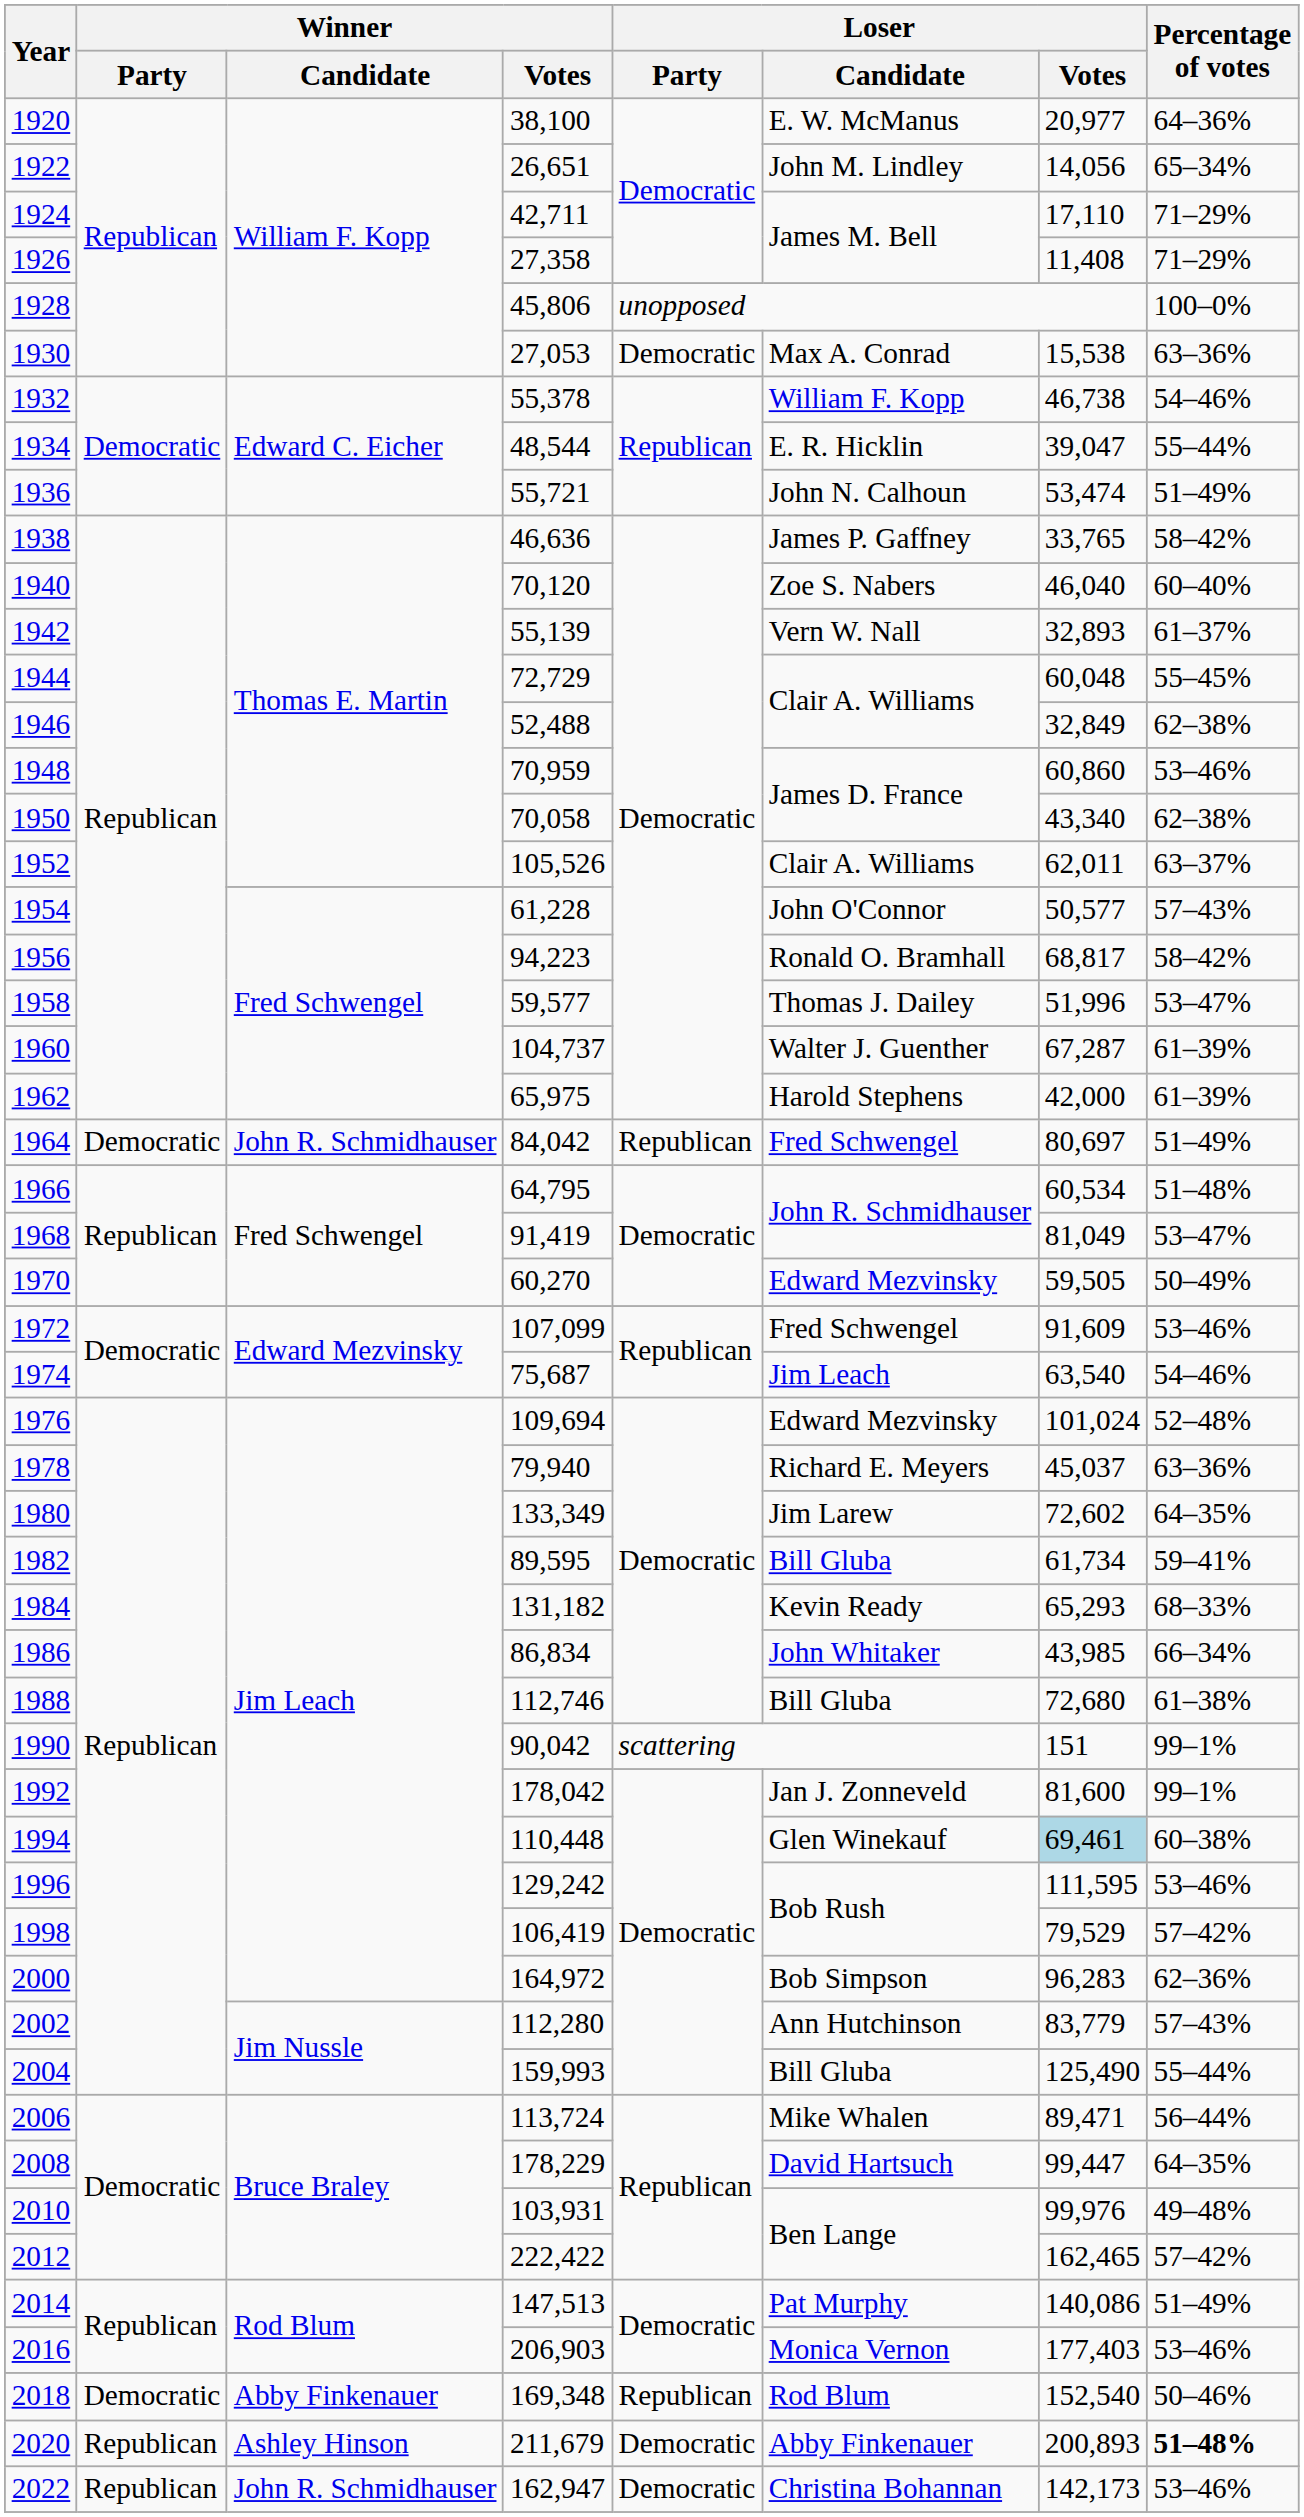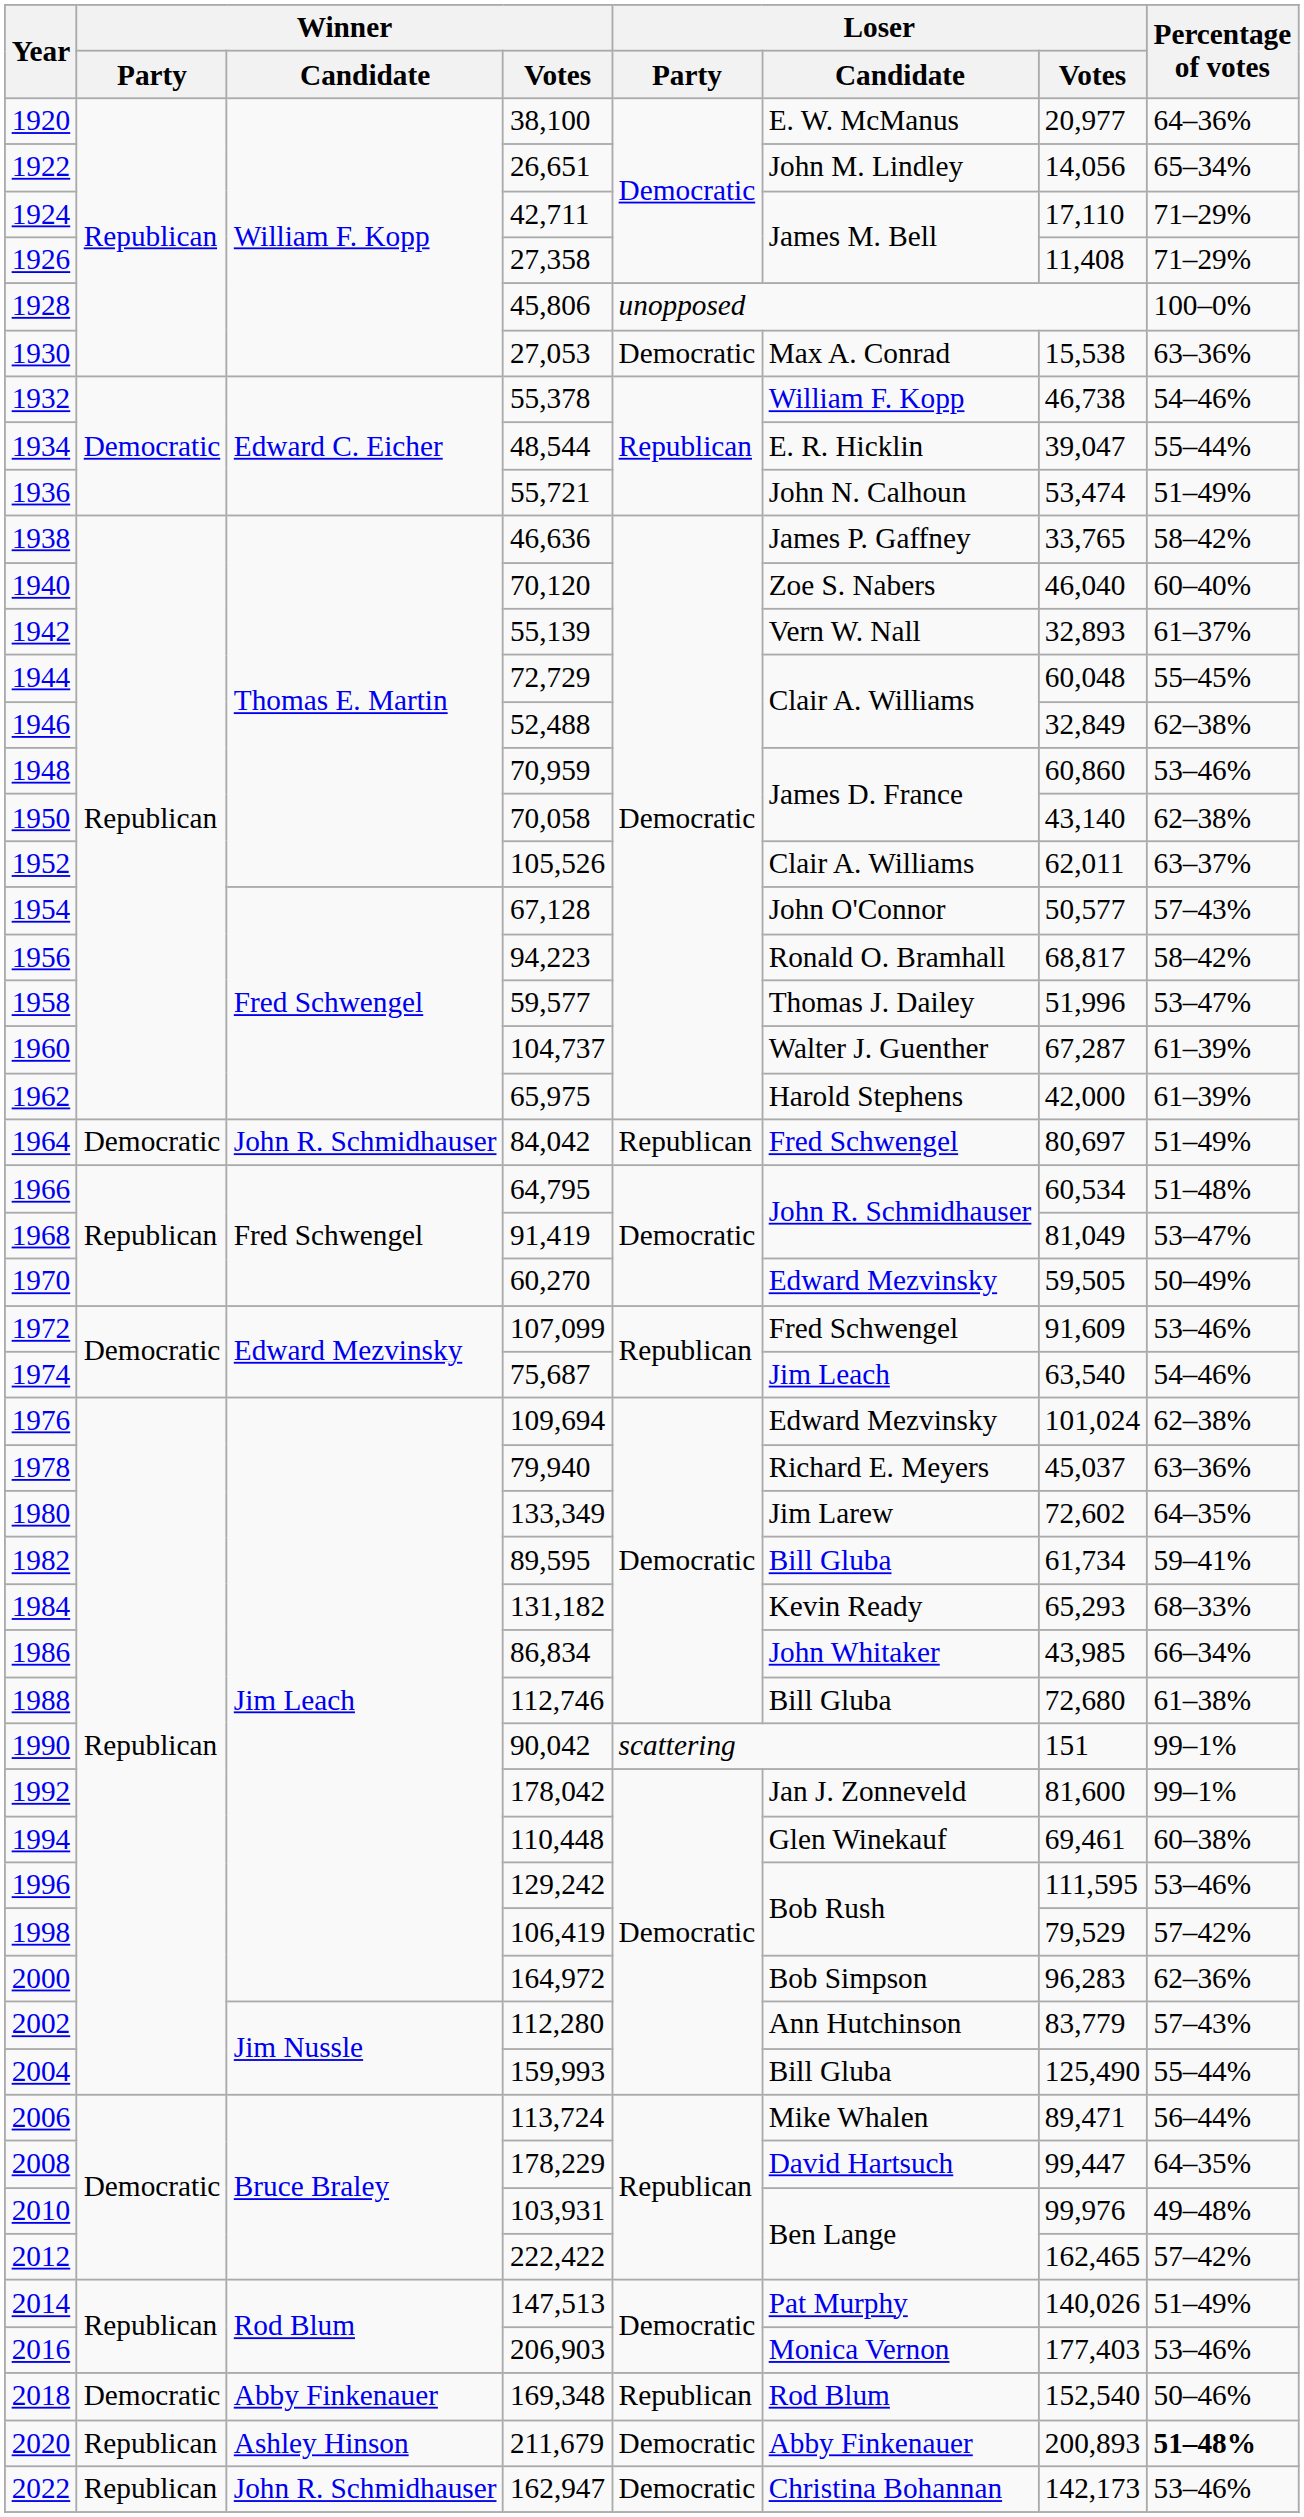1950 | Loser / Votes: 43,340 -> 43,140
1954 | Winner / Votes: 61,228 -> 67,128
1976 | Percentage of votes: 52–48% -> 62–38%
1994 | Loser / Votes: lightblue background -> no background
2014 | Loser / Votes: 140,086 -> 140,026
